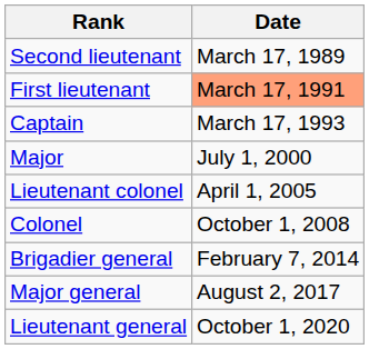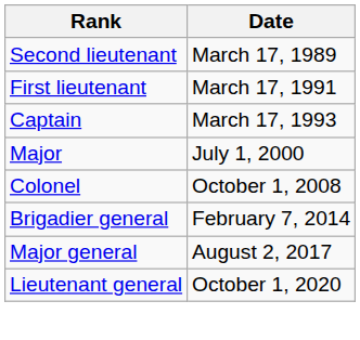First lieutenant | Date: lightsalmon background -> no background
- row: Lieutenant colonel | April 1, 2005
